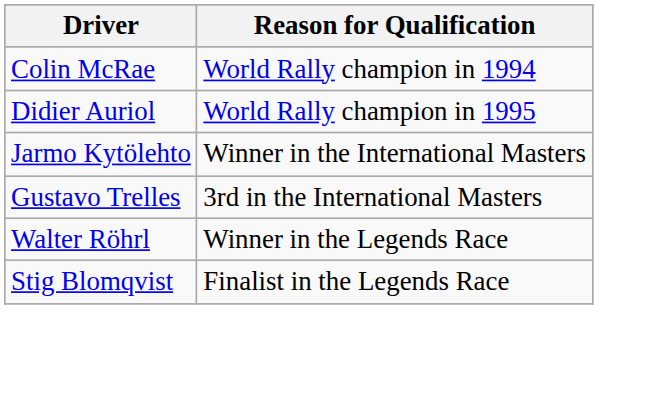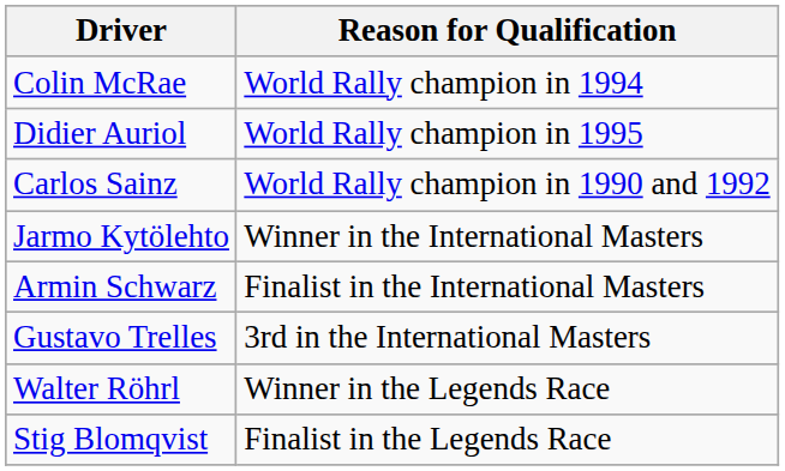+ row: Carlos Sainz | World Rally champion in 1990 and 1992
+ row: Armin Schwarz | Finalist in the International Masters
